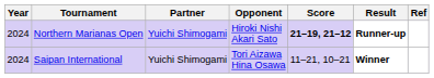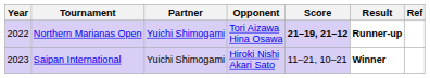Northern Marianas Open | Year: 2024 -> 2022
Northern Marianas Open | Opponent: Hiroki Nishi Akari Sato -> Tori Aizawa Hina Osawa
Saipan International | Year: 2024 -> 2023
Saipan International | Opponent: Tori Aizawa Hina Osawa -> Hiroki Nishi Akari Sato
